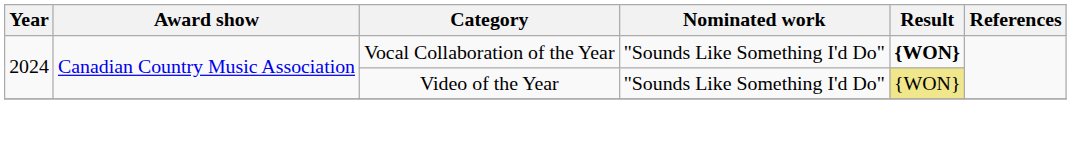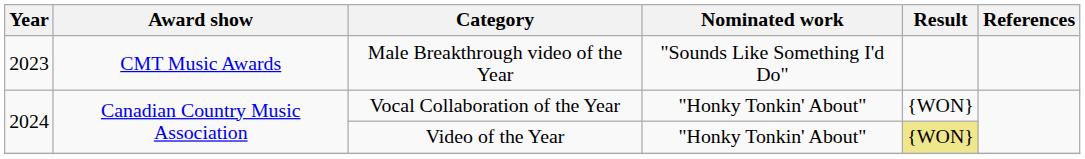+ row: 2023 | CMT Music Awards | Male Breakthrough video of the Year | "Sounds Like Something I'd Do"
Vocal Collaboration of the Year | Nominated work: "Sounds Like Something I'd Do" -> "Honky Tonkin' About"
Vocal Collaboration of the Year | Result: bold -> normal
Video of the Year | Nominated work: "Sounds Like Something I'd Do" -> "Honky Tonkin' About"
